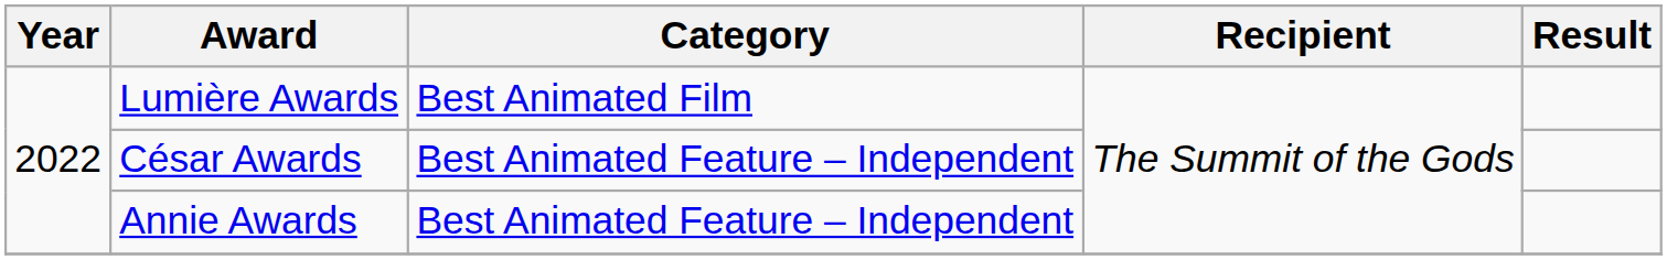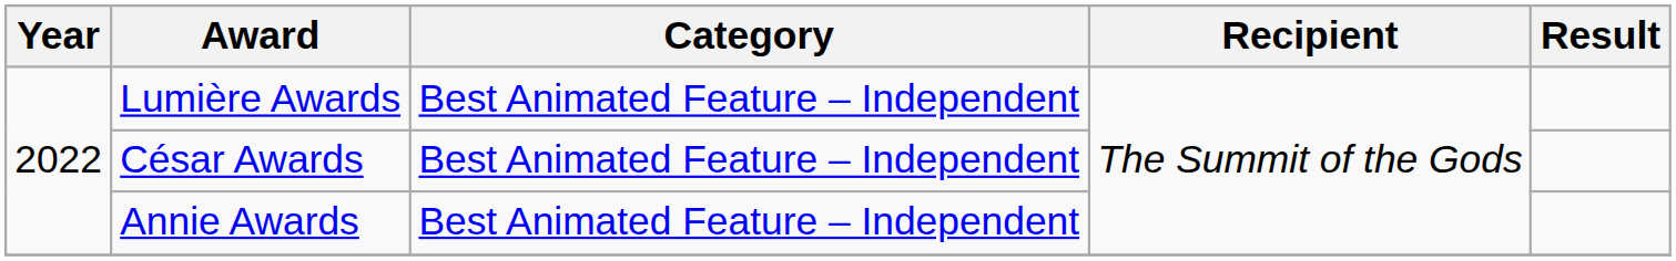Lumière Awards | Category: Best Animated Film -> Best Animated Feature – Independent
